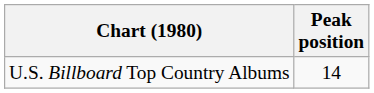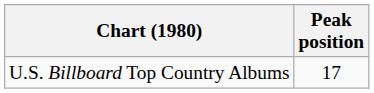U.S. Billboard Top Country Albums | Peak position: 14 -> 17
